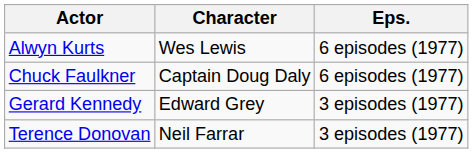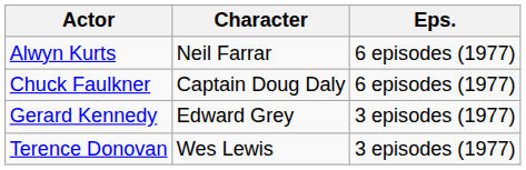Alwyn Kurts | Character: Wes Lewis -> Neil Farrar
Terence Donovan | Character: Neil Farrar -> Wes Lewis
